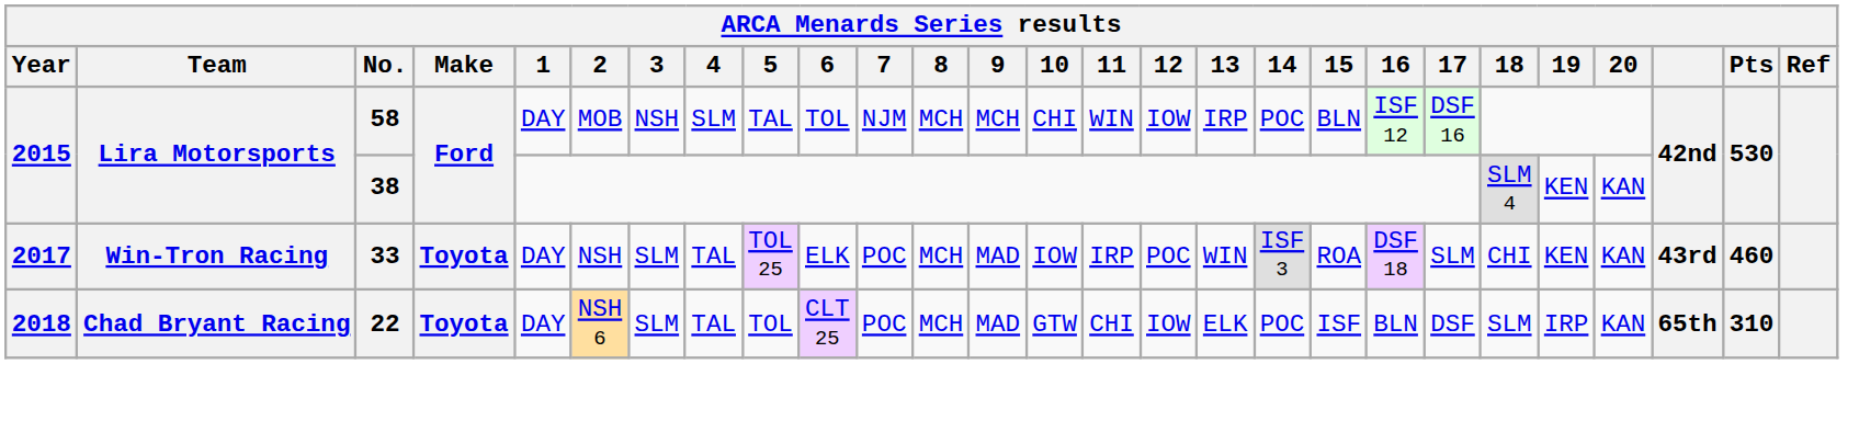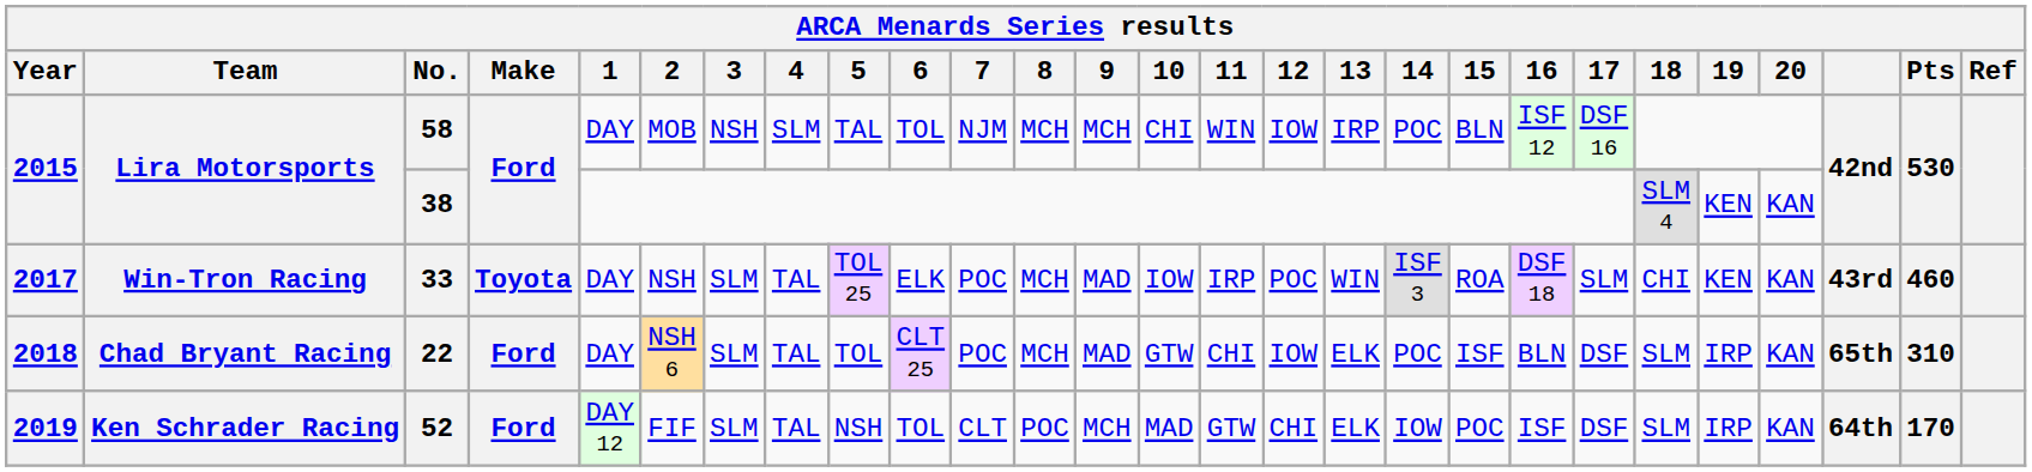22 | Make: Toyota -> Ford
+ row: 2019 | Ken Schrader Racing | 52 | Ford | DAY 12 | FIF | SLM | TAL | NSH | TOL | CLT | POC | MCH | MAD | GTW | CHI | ELK | IOW | POC | ISF | DSF | SLM | IRP | KAN | 64th | 170
